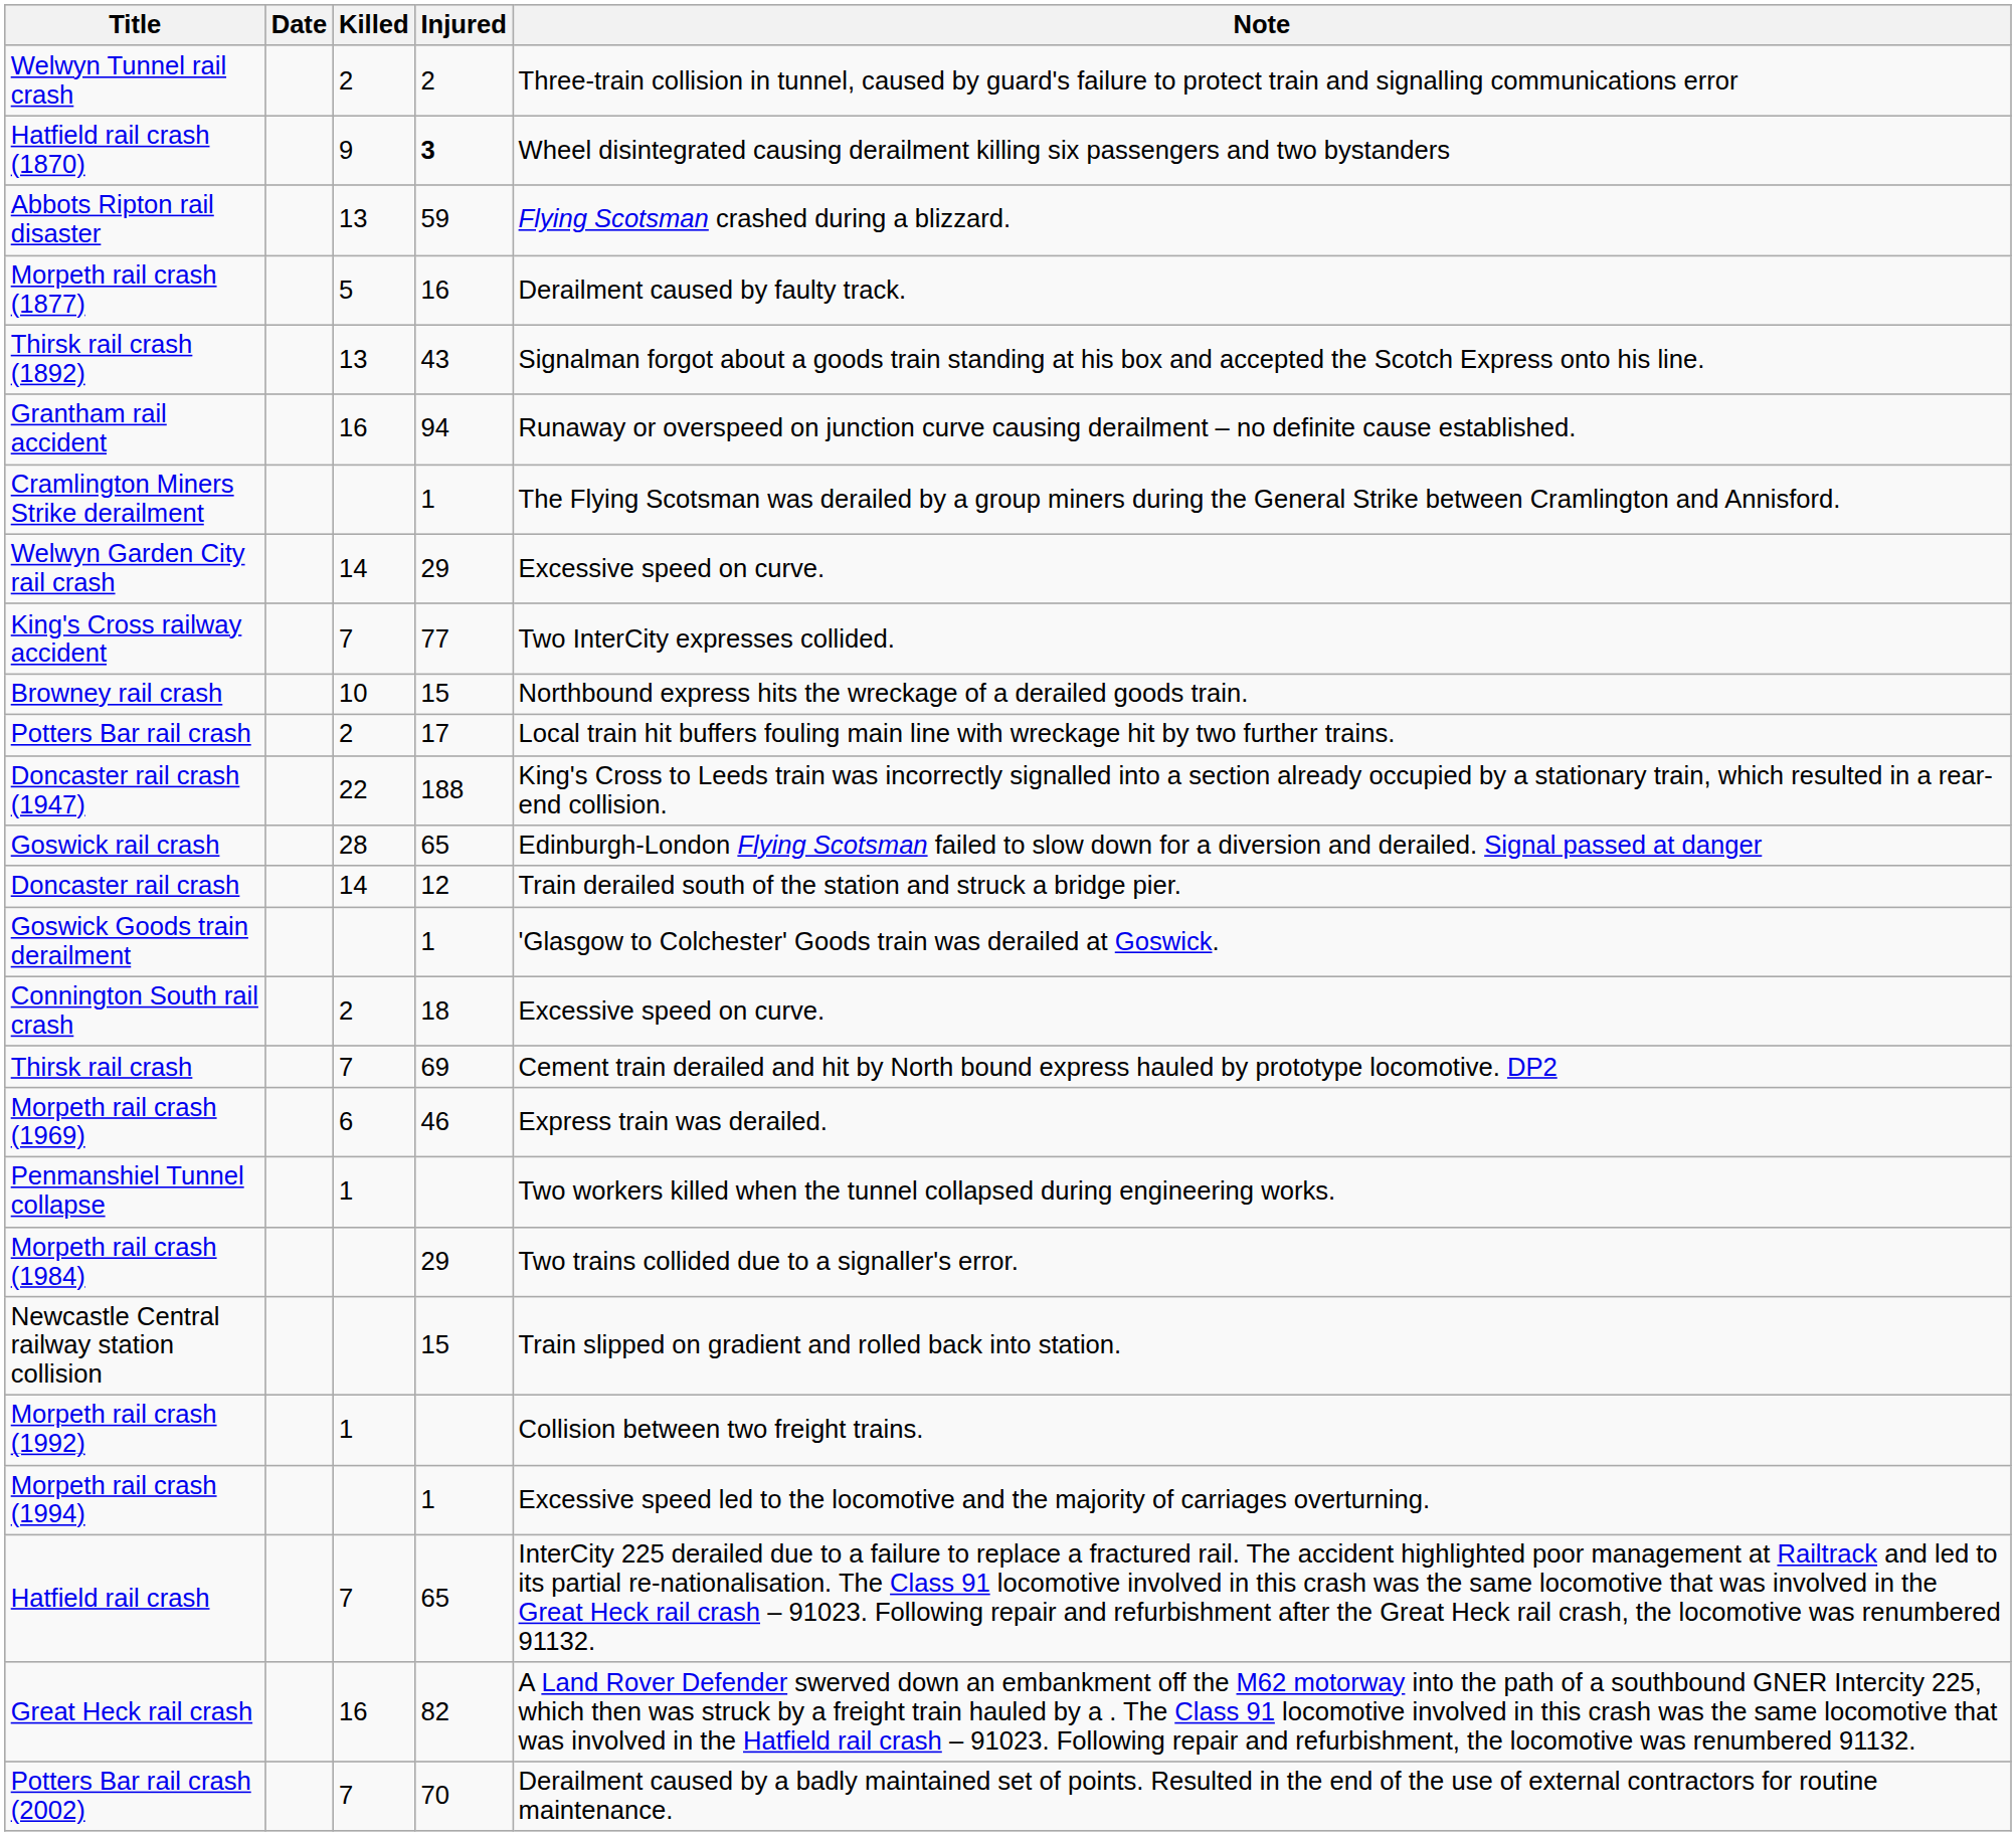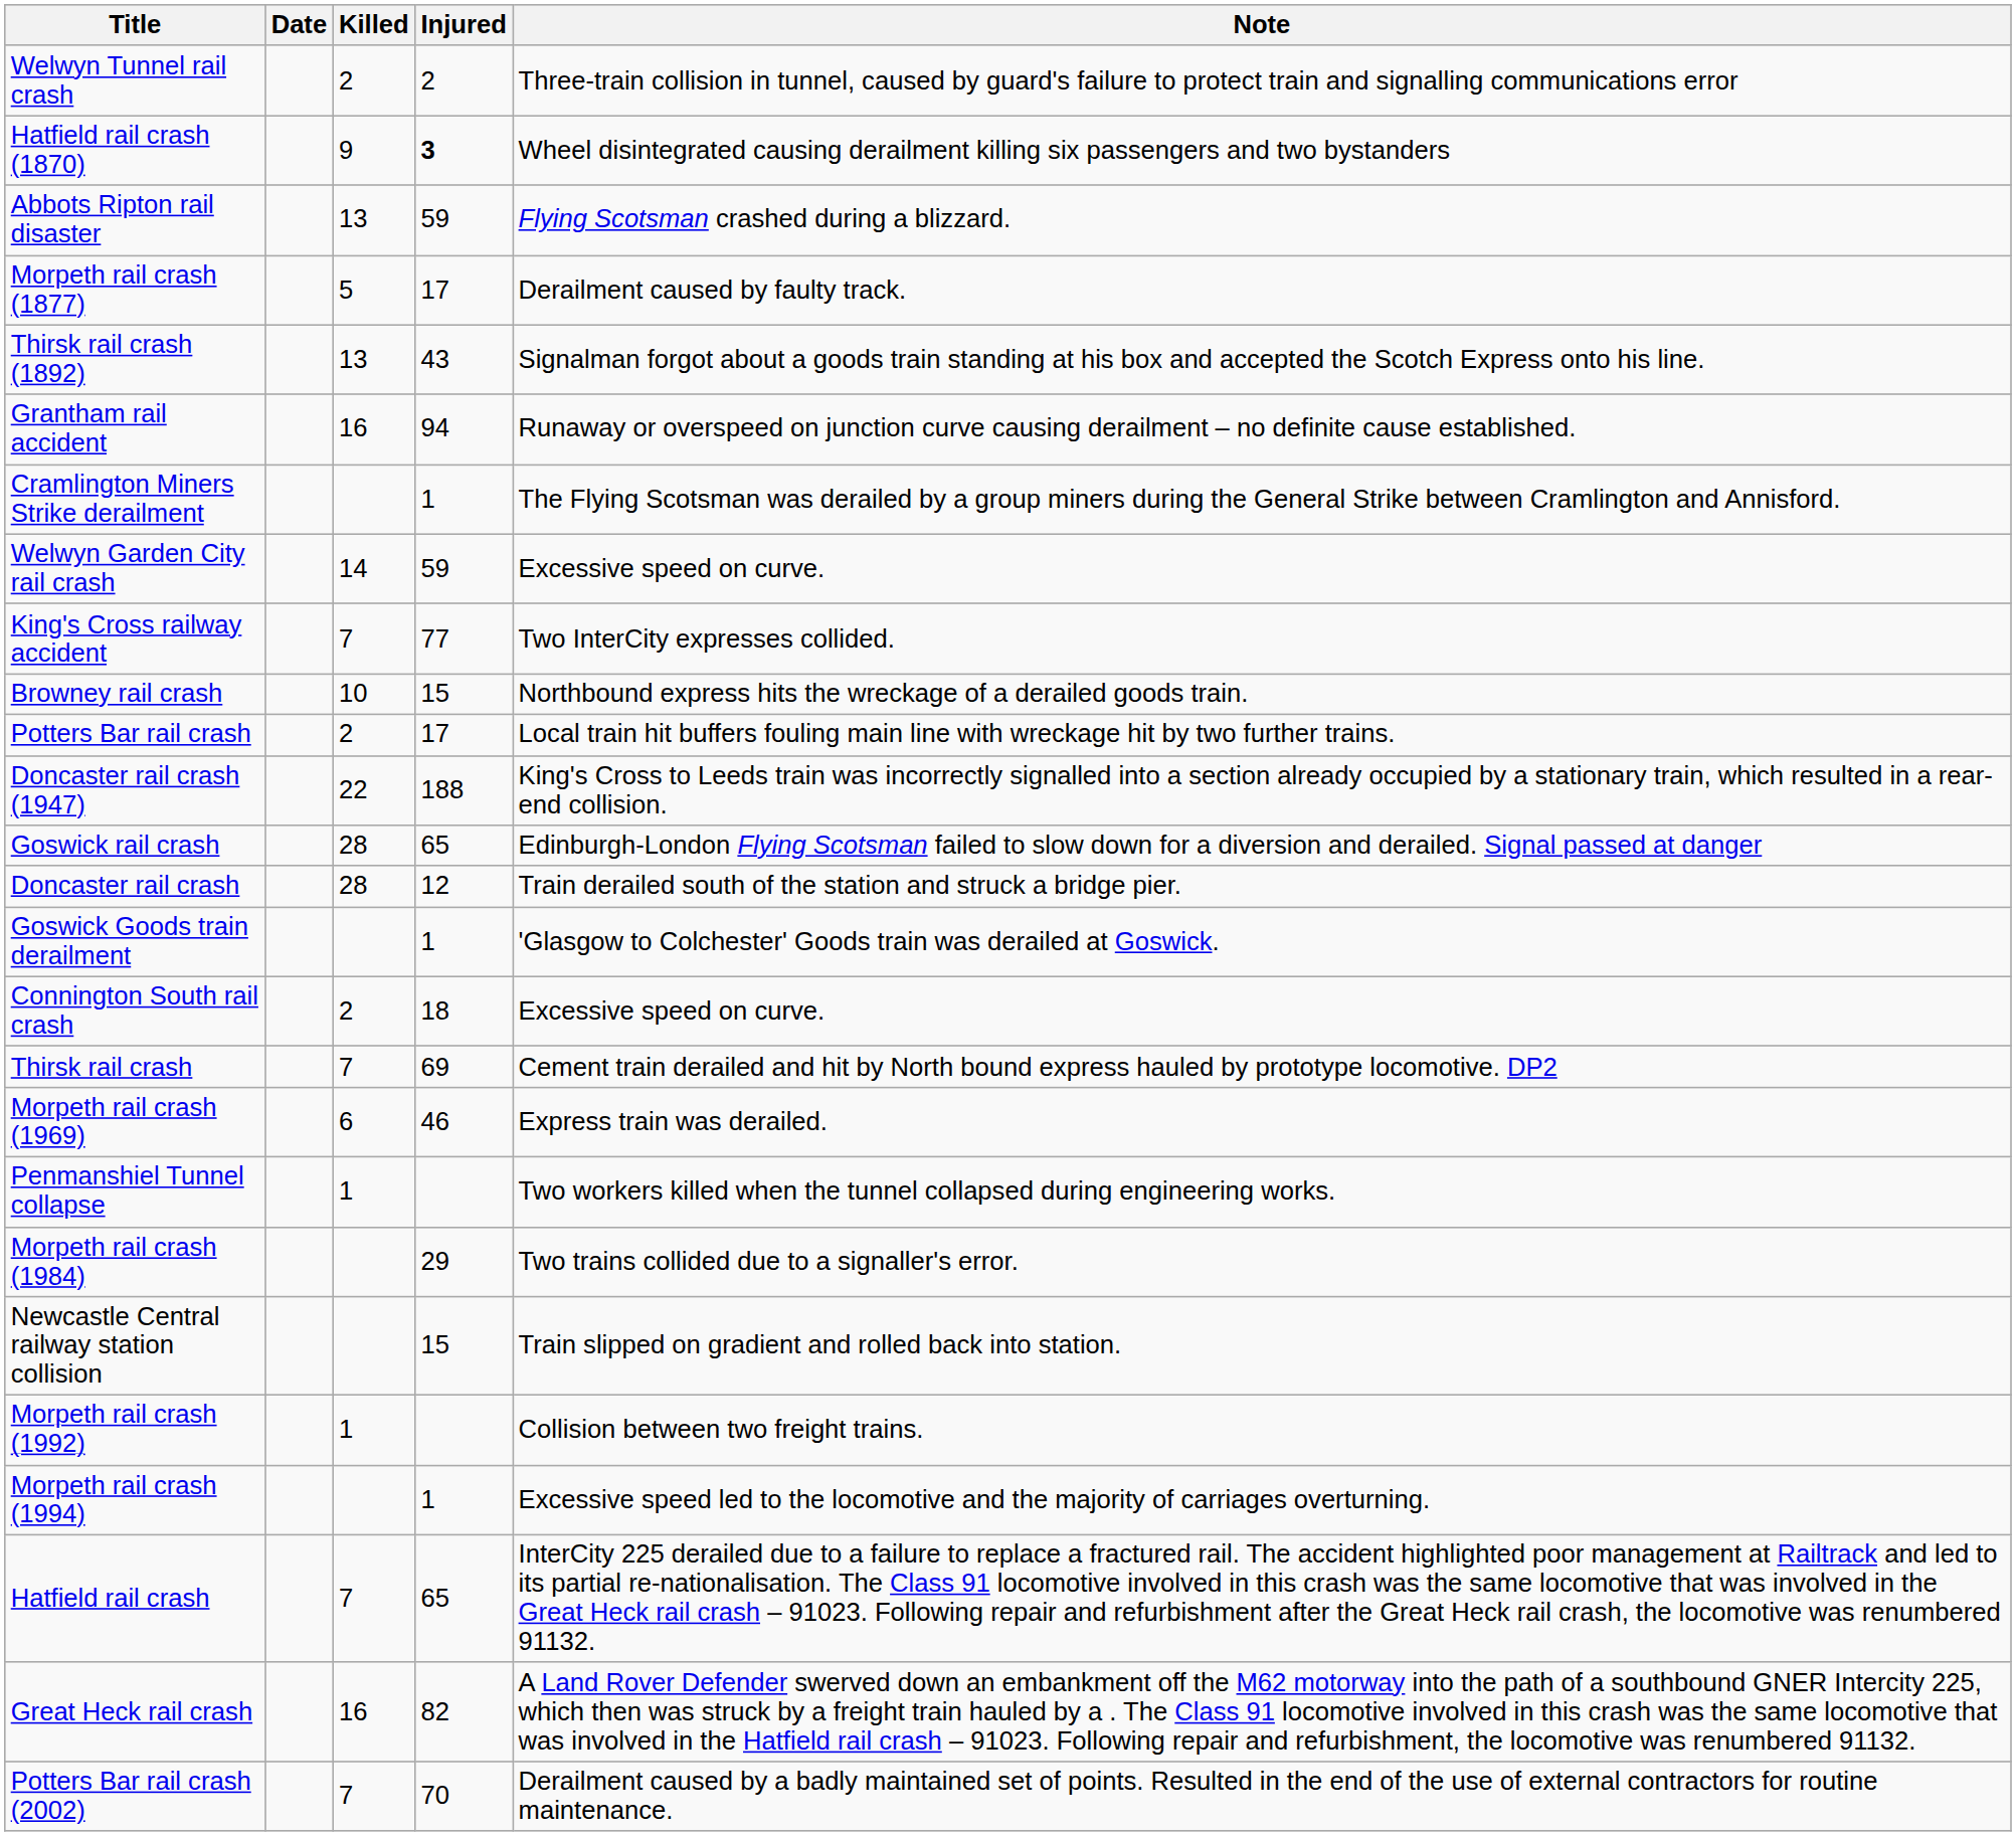Morpeth rail crash (1877) | Injured: 16 -> 17
Welwyn Garden City rail crash | Injured: 29 -> 59
Doncaster rail crash | Killed: 14 -> 28
